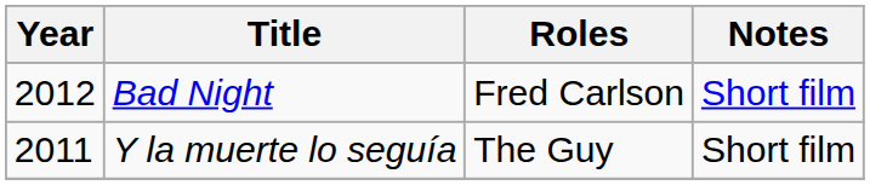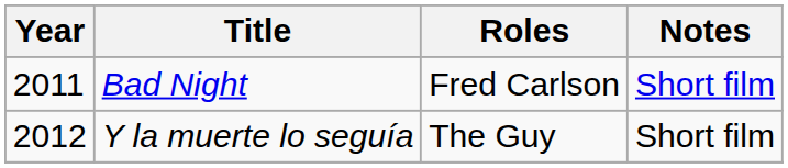Bad Night | Year: 2012 -> 2011
Y la muerte lo seguía | Year: 2011 -> 2012
